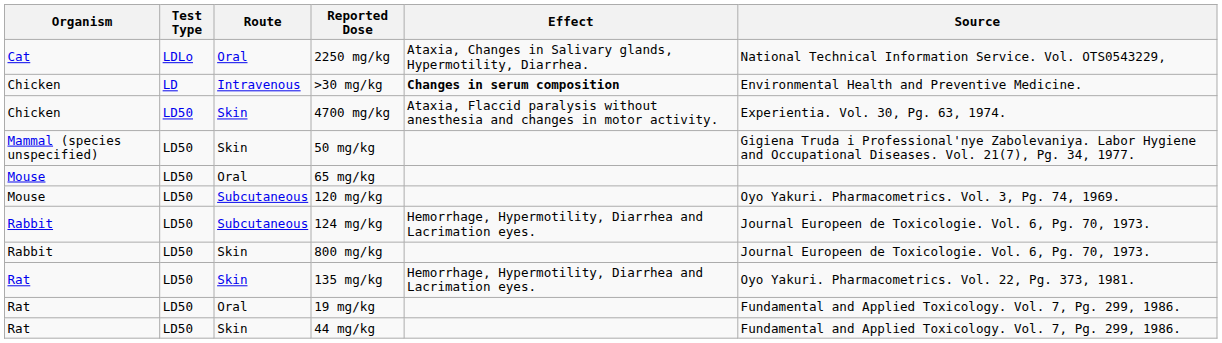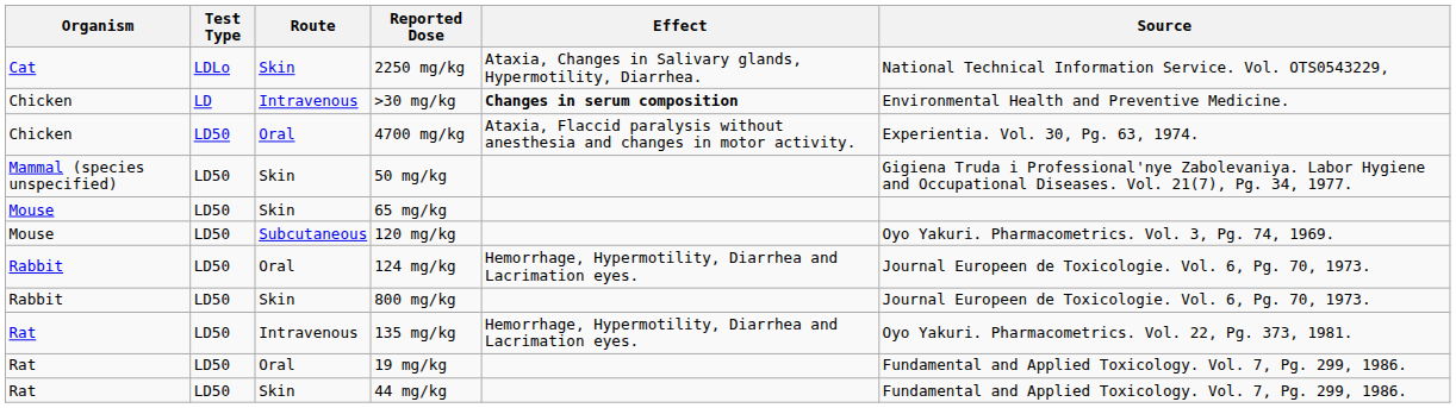2250 mg/kg | Route: Oral -> Skin
4700 mg/kg | Route: Skin -> Oral
65 mg/kg | Route: Oral -> Skin
124 mg/kg | Route: Subcutaneous -> Oral
135 mg/kg | Route: Skin -> Intravenous
